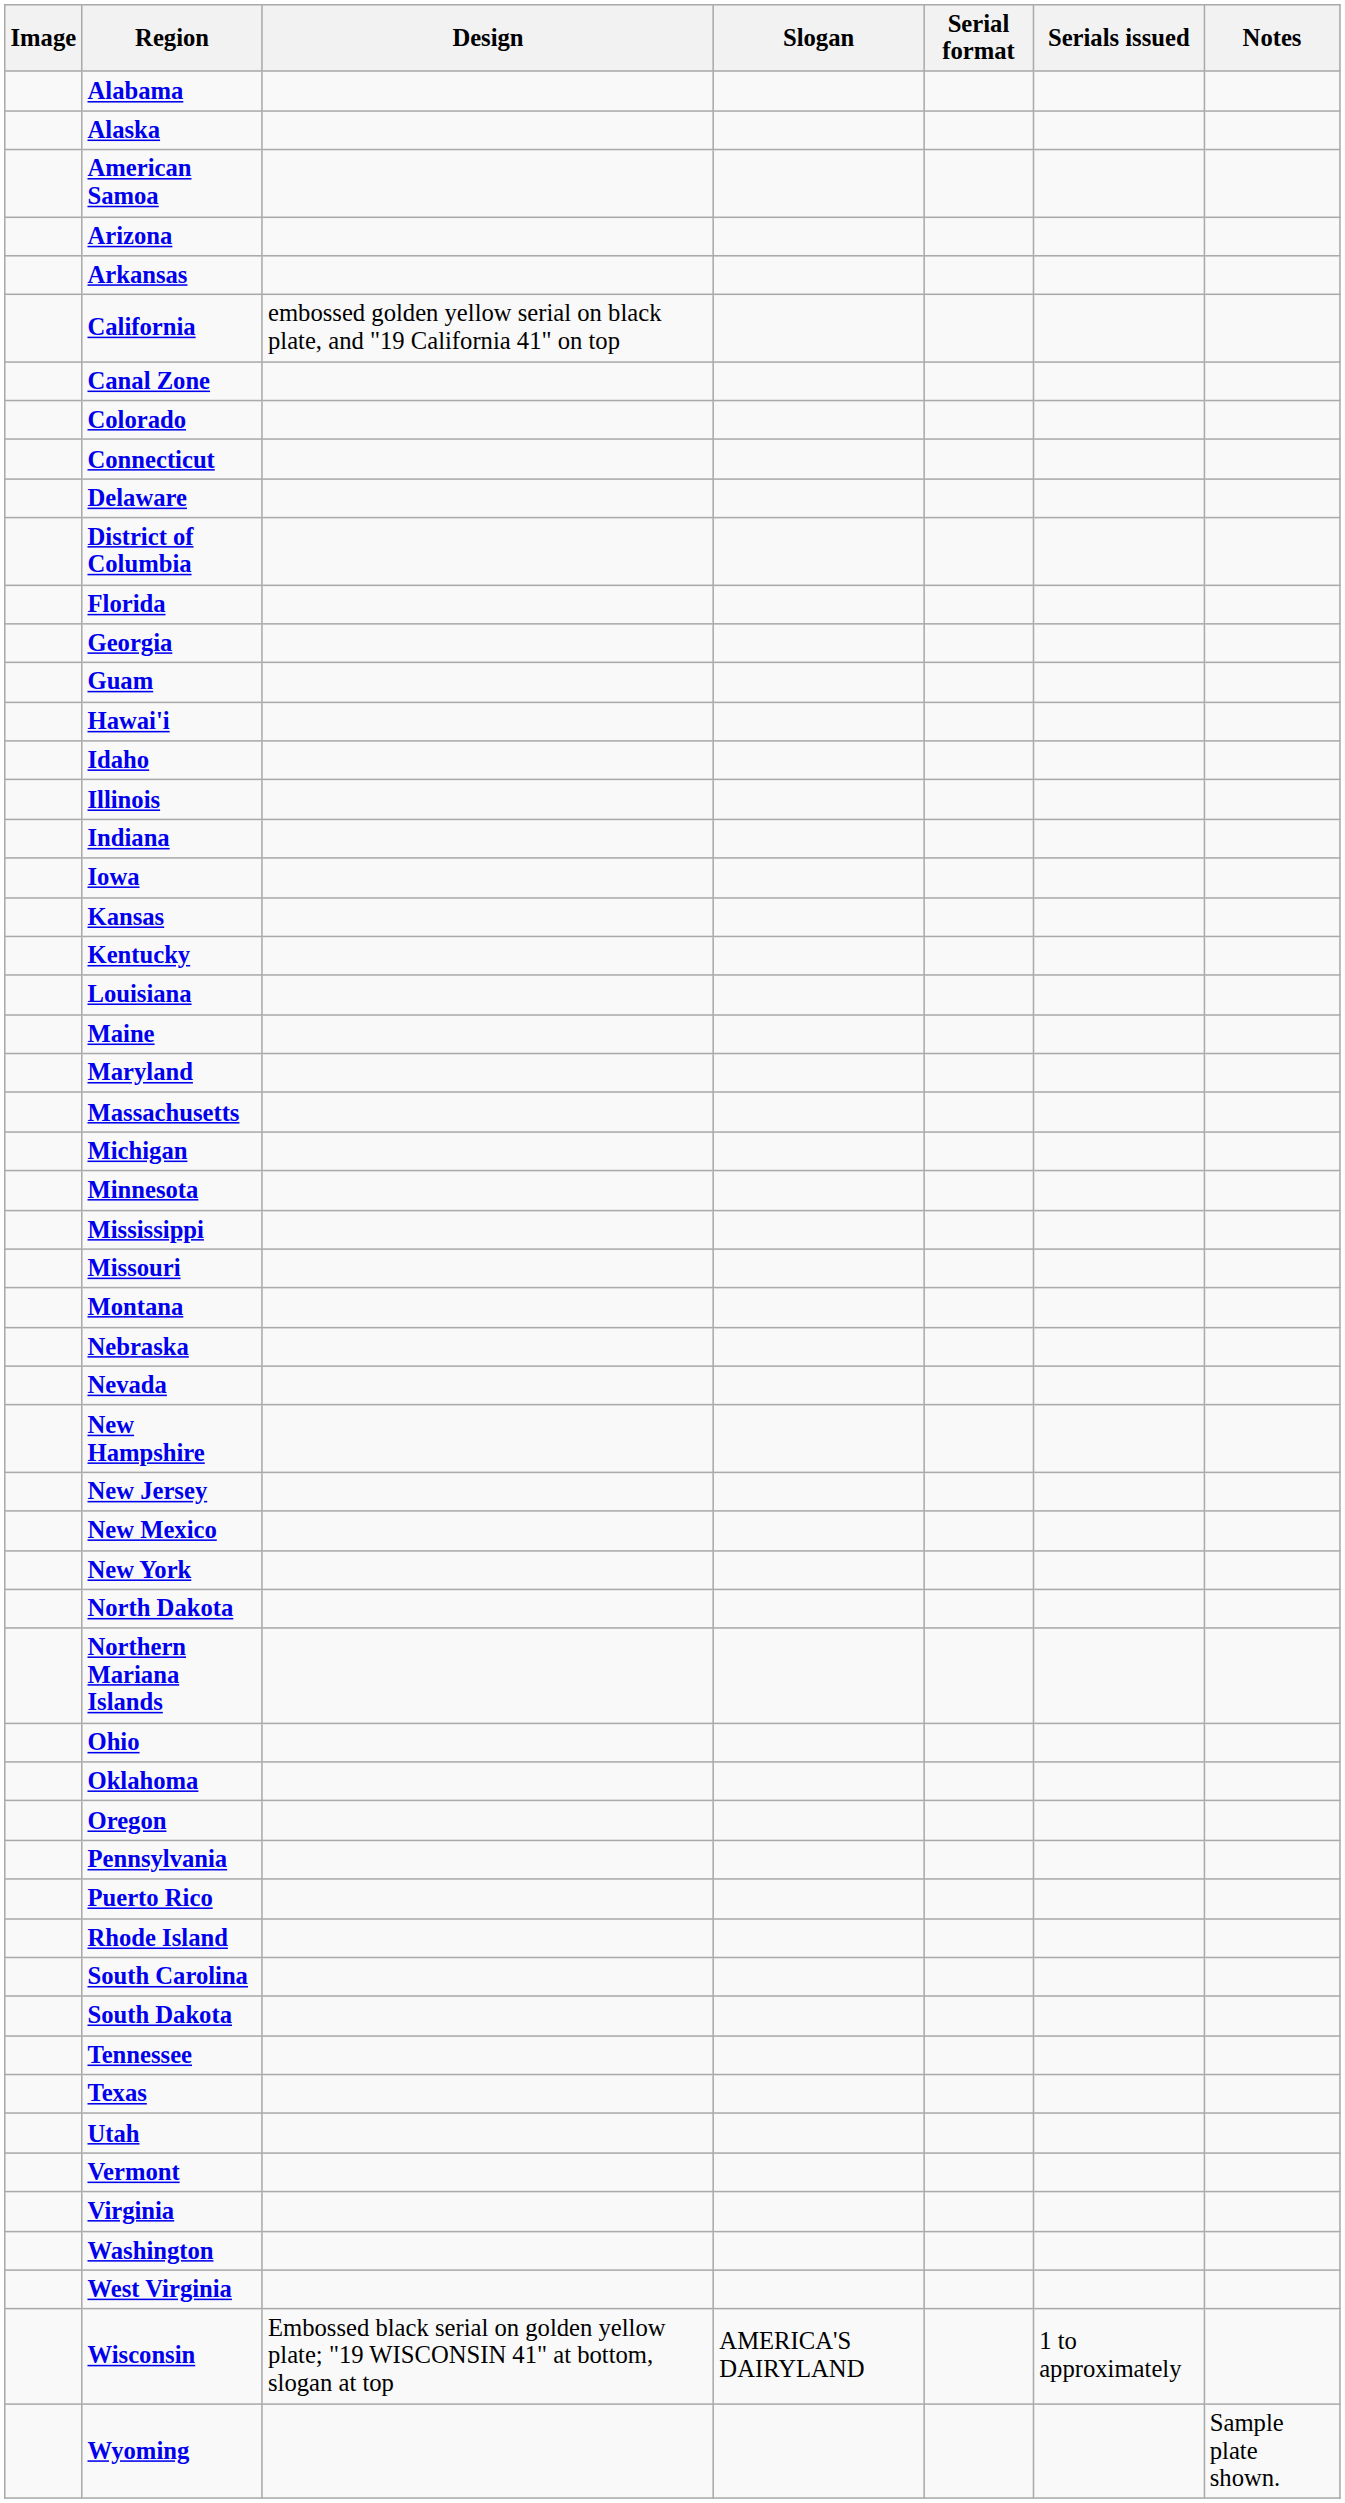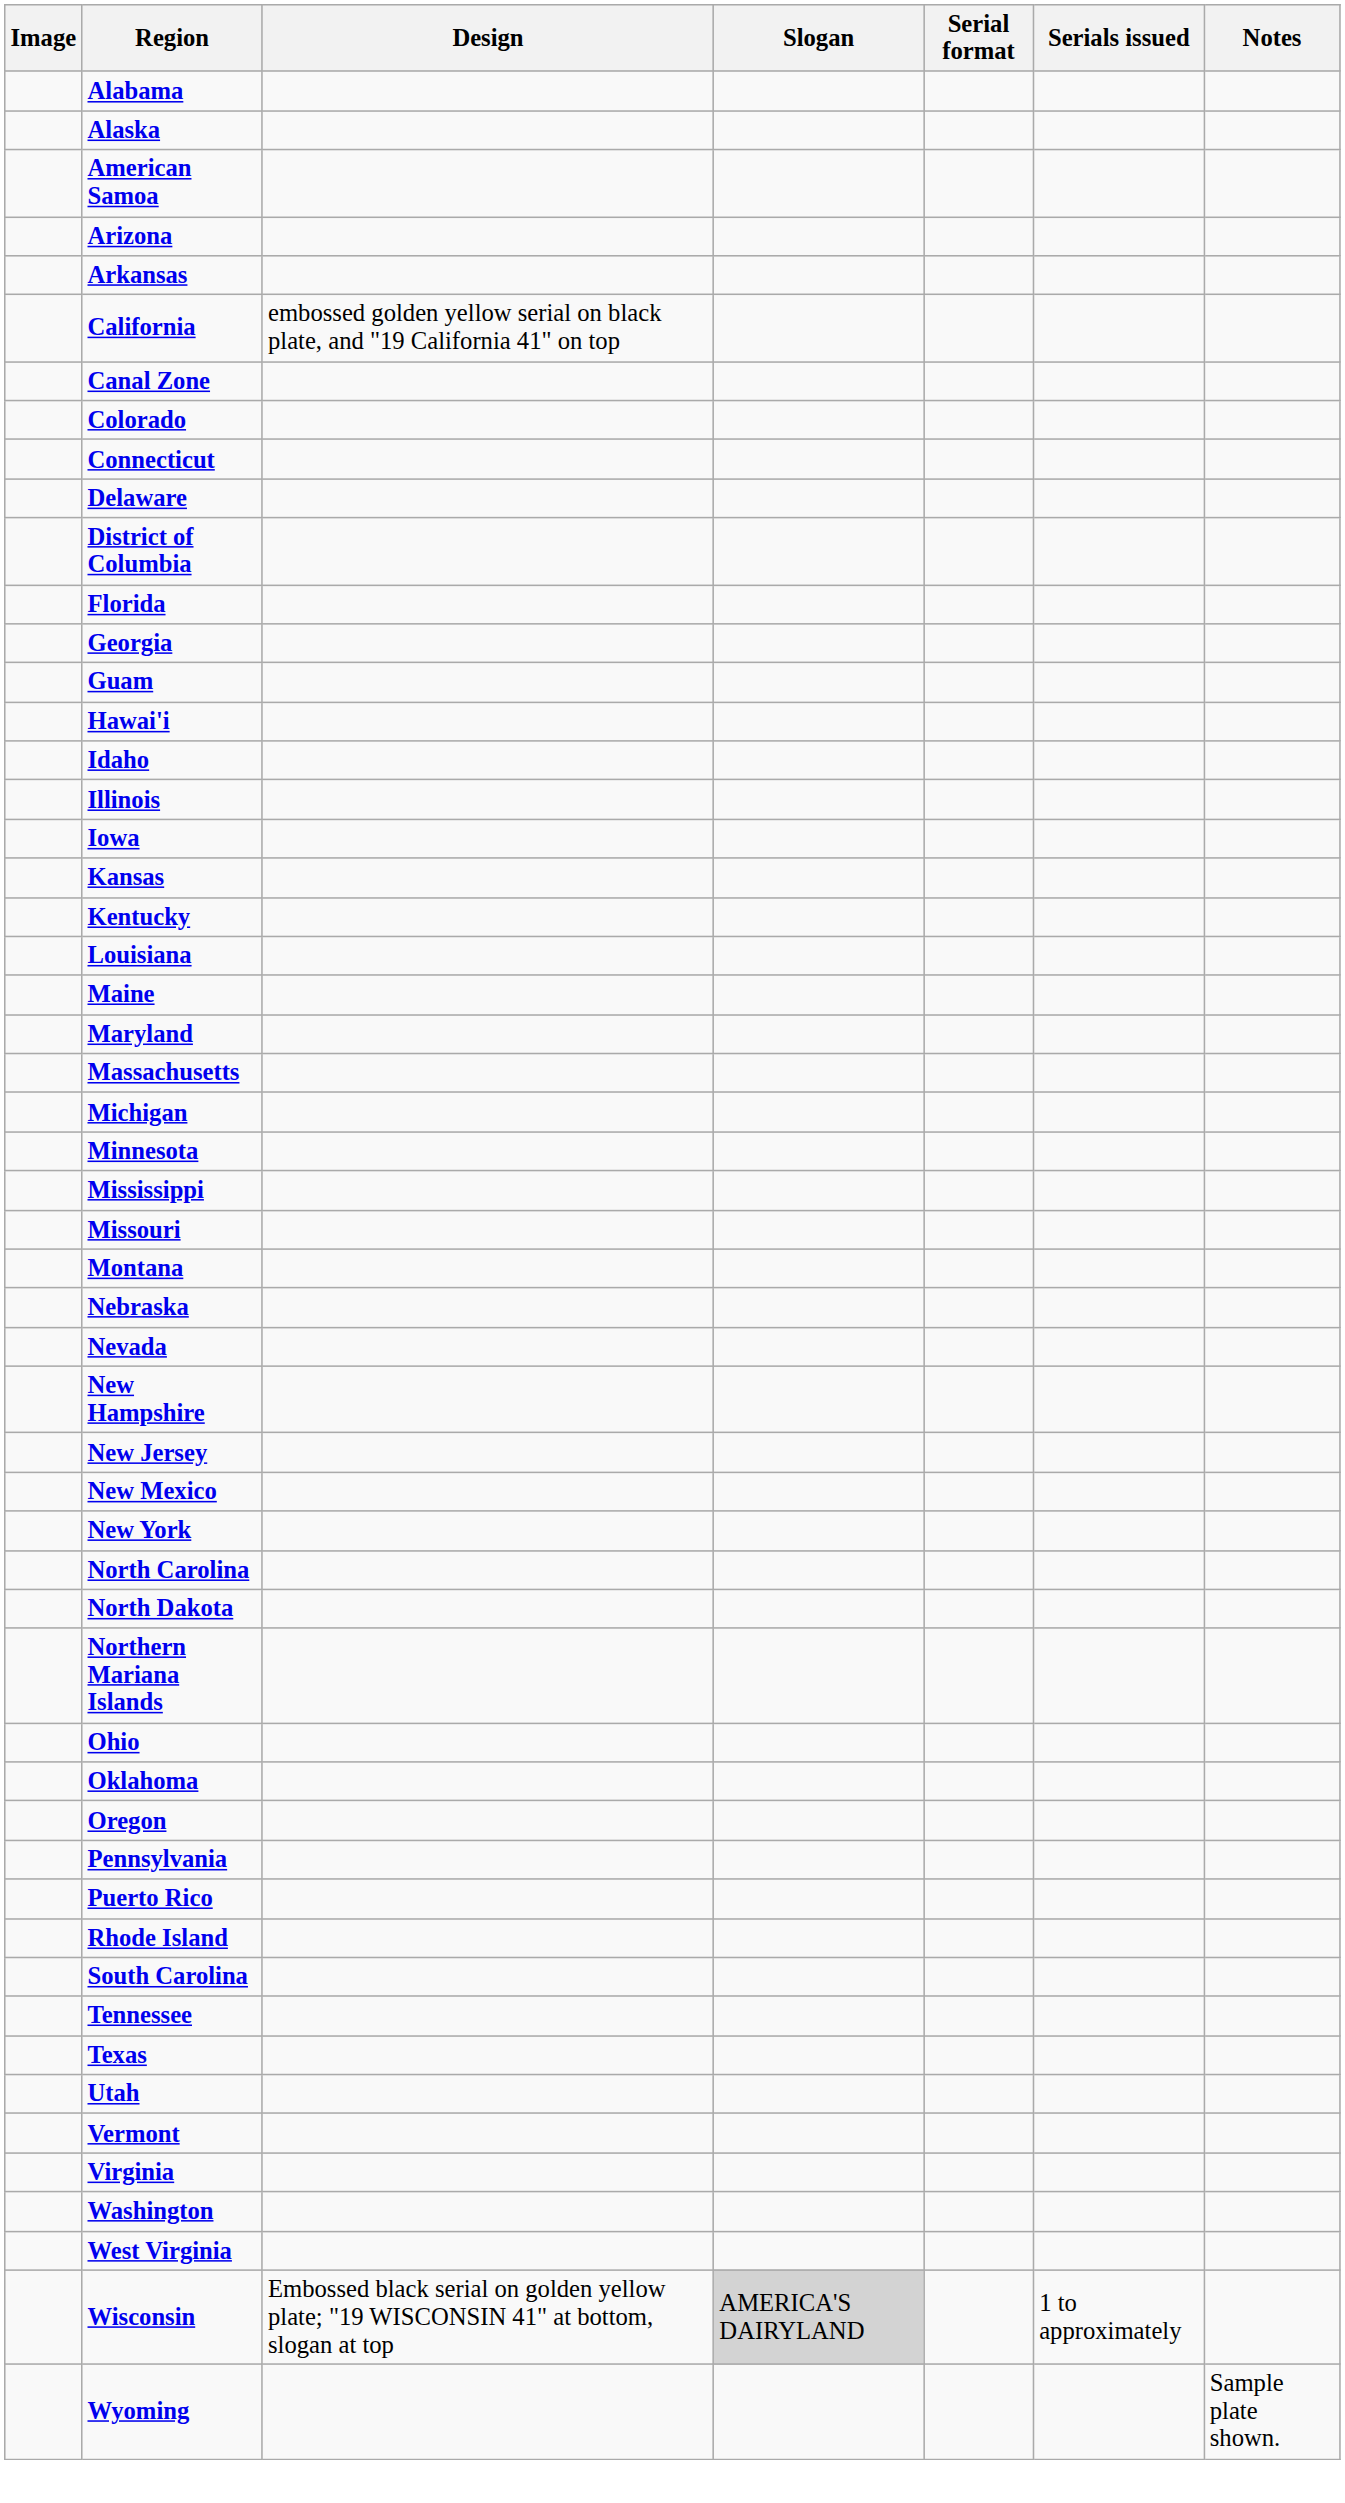- row: Indiana
+ row: North Carolina
- row: South Dakota
Wisconsin | Slogan: no background -> lightgrey background
